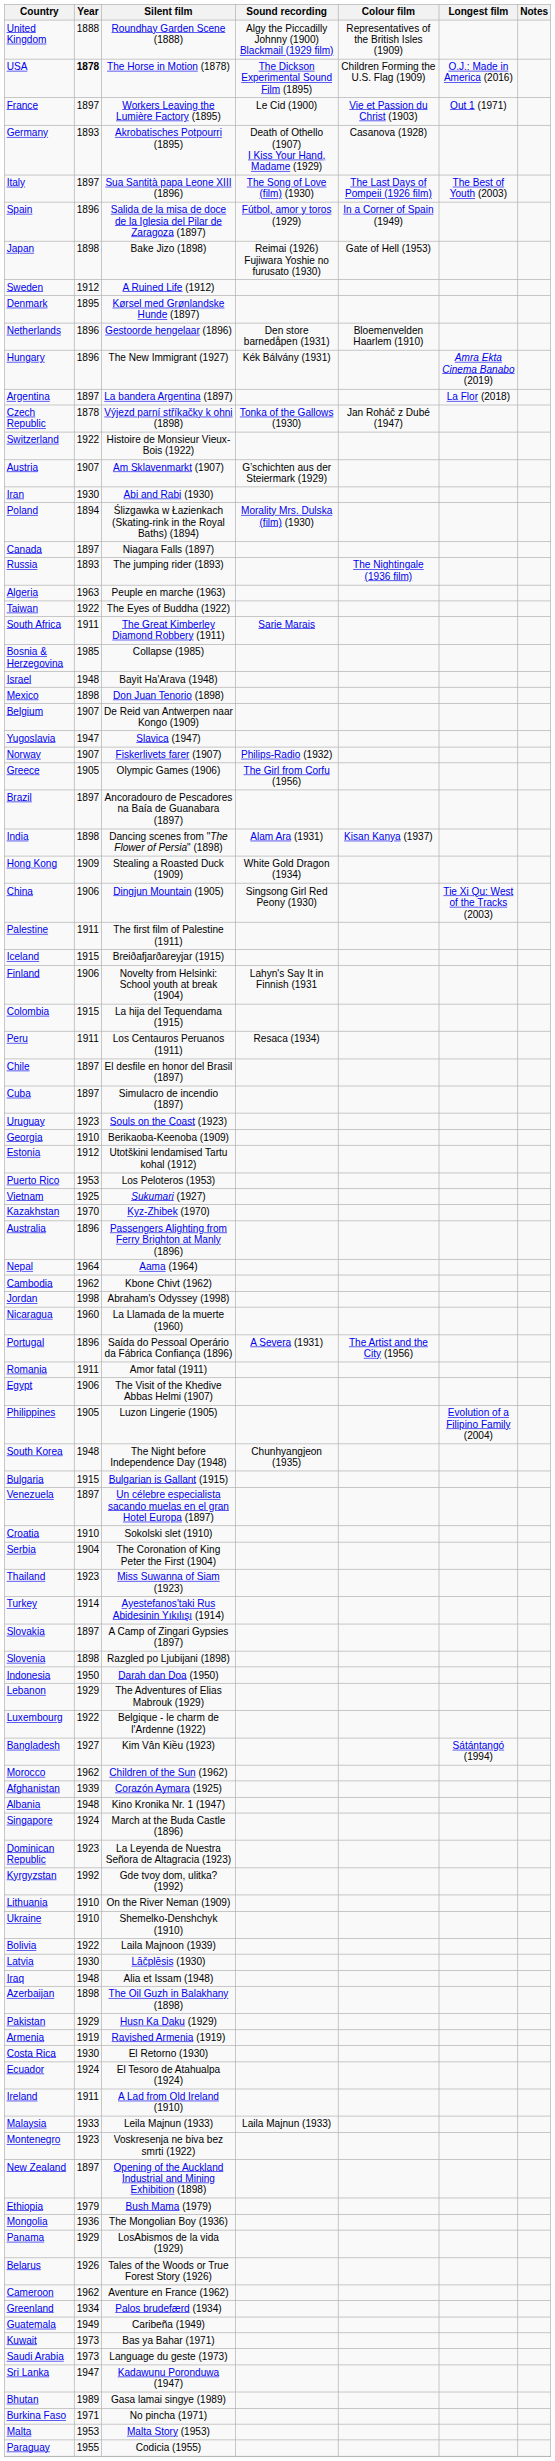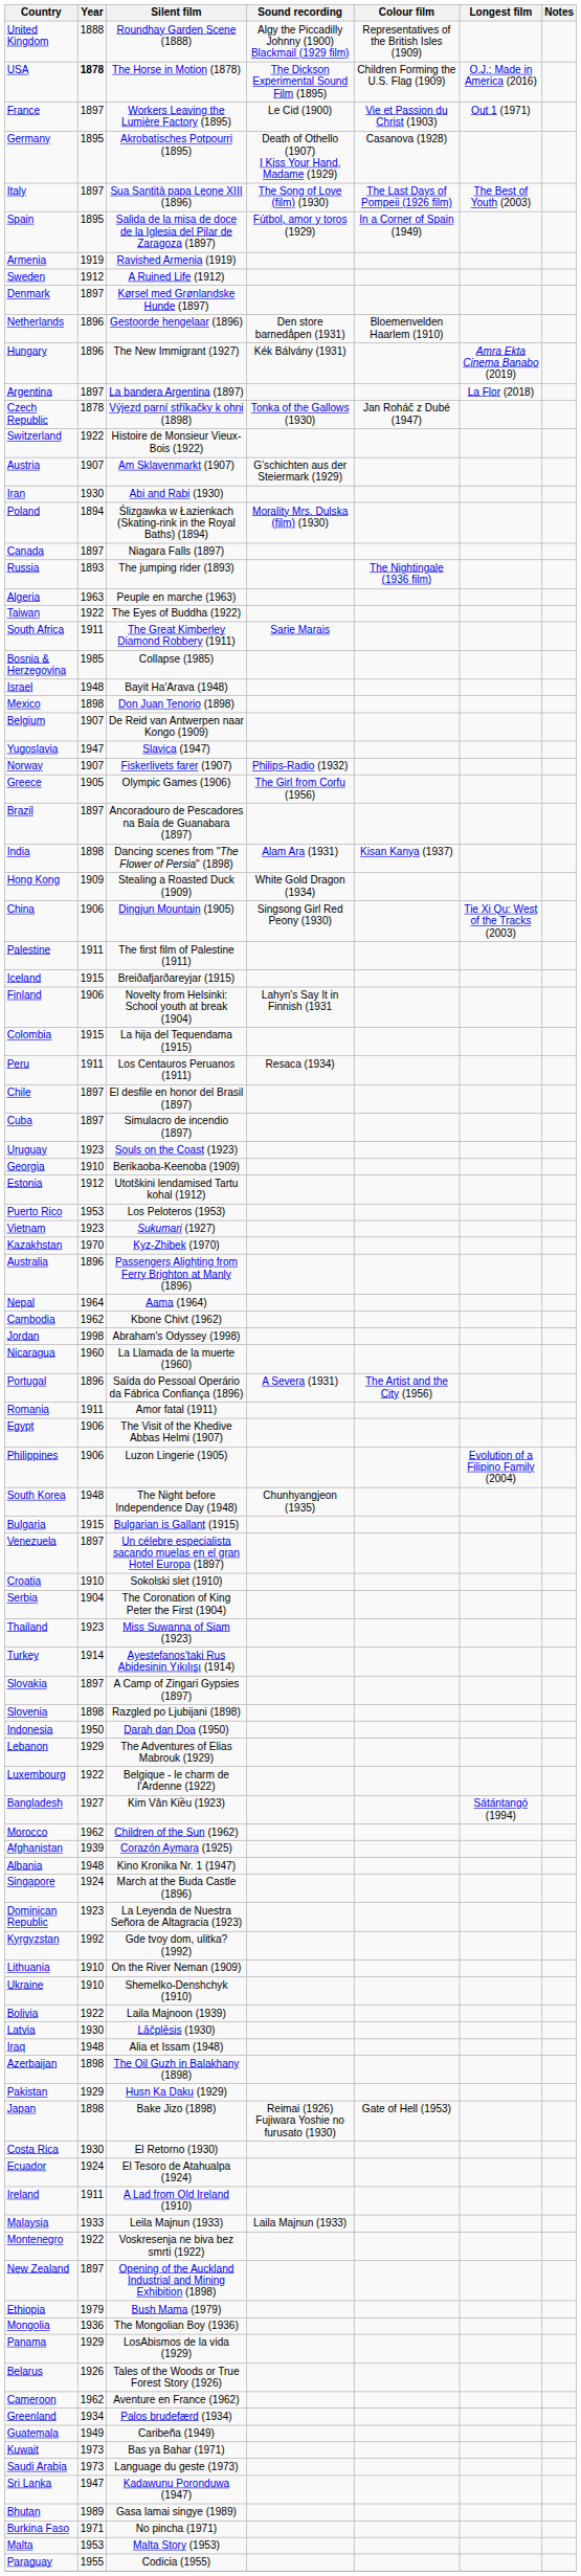Germany | Year: 1893 -> 1895
Spain | Year: 1896 -> 1895
rows swapped: Japan <-> Armenia
Denmark | Year: 1895 -> 1897
Vietnam | Year: 1925 -> 1923
Philippines | Year: 1905 -> 1906
Montenegro | Year: 1923 -> 1922
